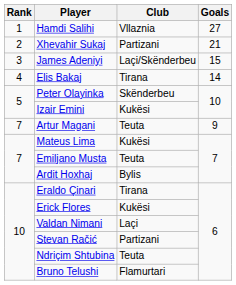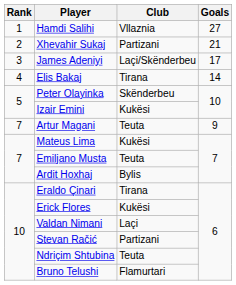James Adeniyi | Goals: 15 -> 17
